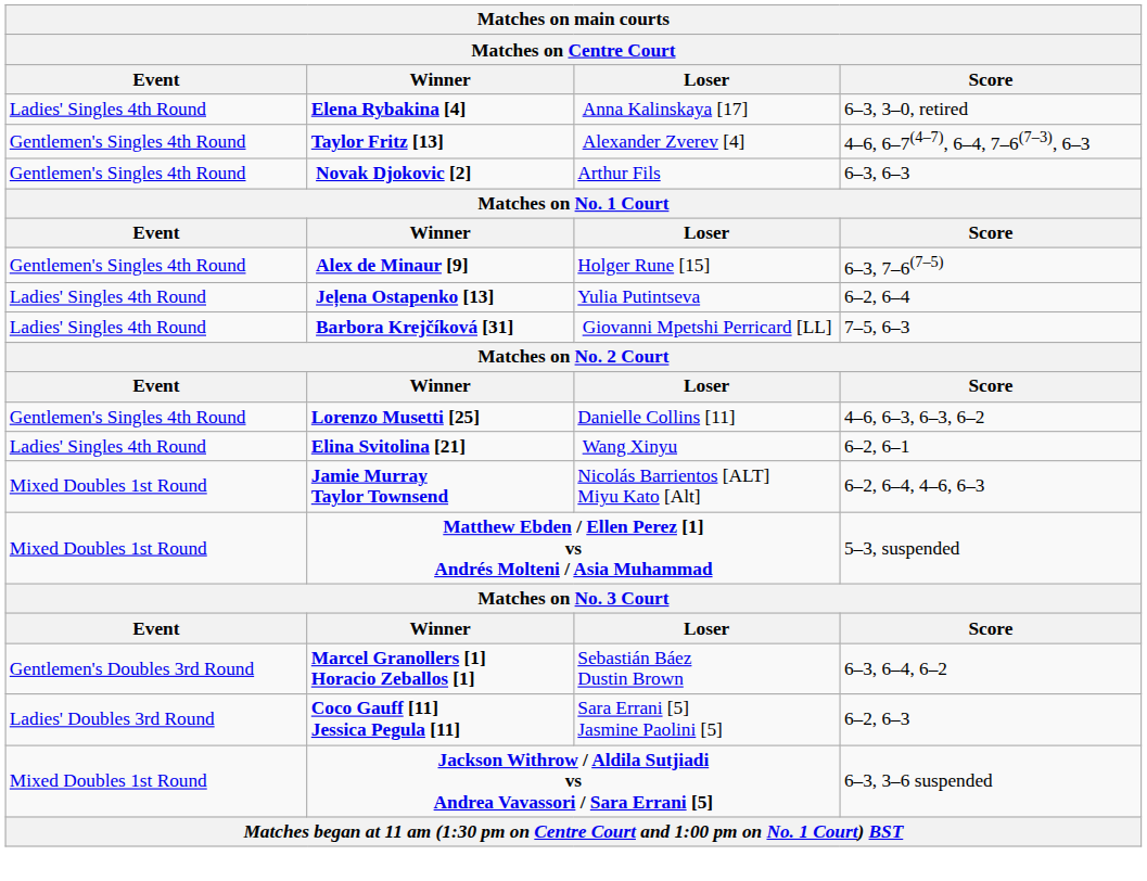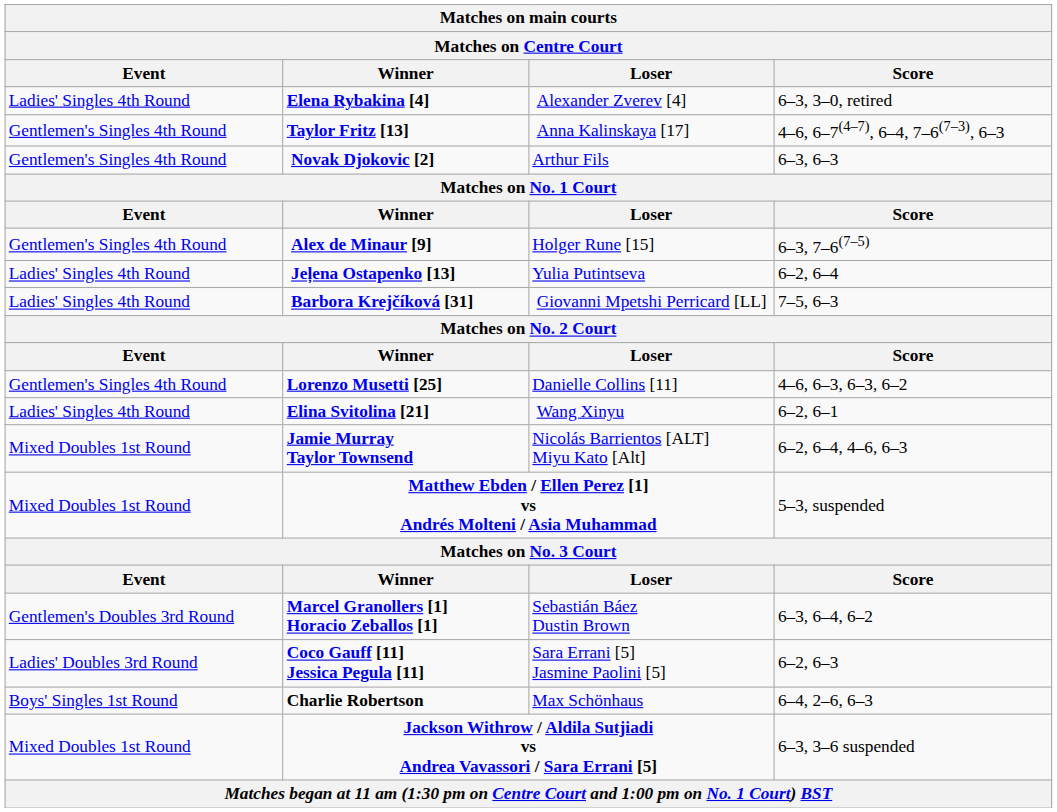Elena Rybakina [4] | Loser: Anna Kalinskaya [17] -> Alexander Zverev [4]
Taylor Fritz [13] | Loser: Alexander Zverev [4] -> Anna Kalinskaya [17]
+ row: Boys' Singles 1st Round | Charlie Robertson | Max Schönhaus | 6–4, 2–6, 6–3
